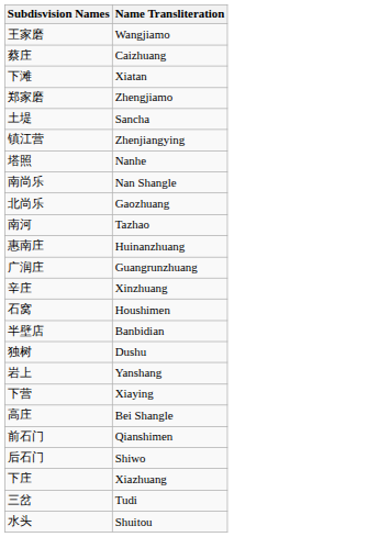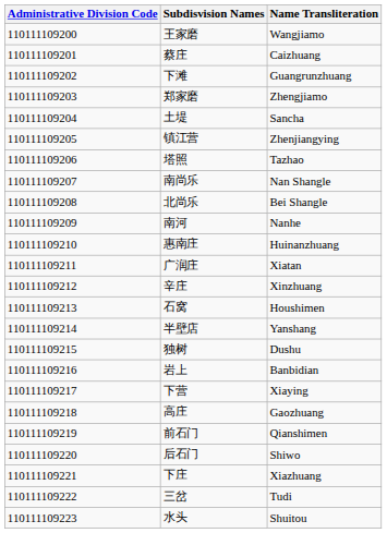+ column: Administrative Division Code | 110111109200 | 110111109201 | 110111109202 | 110111109203 | 110111109204 | 110111109205 | 110111109206 | 110111109207 | 110111109208 | 110111109209 | 110111109210 | 110111109211 | 110111109212 | 110111109213 | 110111109214 | 110111109215 | 110111109216 | 110111109217 | 110111109218 | 110111109219 | 110111109220 | 110111109221 | 110111109222 | 110111109223
下滩 | Name Transliteration: Xiatan -> Guangrunzhuang
塔照 | Name Transliteration: Nanhe -> Tazhao
北尚乐 | Name Transliteration: Gaozhuang -> Bei Shangle
南河 | Name Transliteration: Tazhao -> Nanhe
广润庄 | Name Transliteration: Guangrunzhuang -> Xiatan
半壁店 | Name Transliteration: Banbidian -> Yanshang
岩上 | Name Transliteration: Yanshang -> Banbidian
高庄 | Name Transliteration: Bei Shangle -> Gaozhuang
